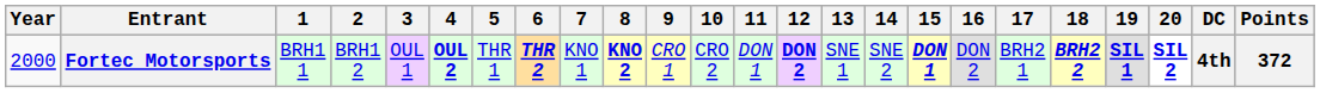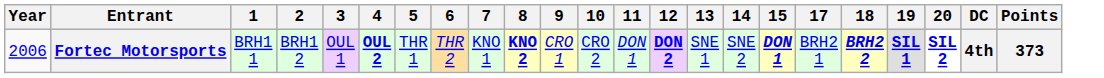- column: 16 | DON 2
Fortec Motorsports | Year: 2000 -> 2006
Fortec Motorsports | 6: bold -> normal
Fortec Motorsports | Points: 372 -> 373
